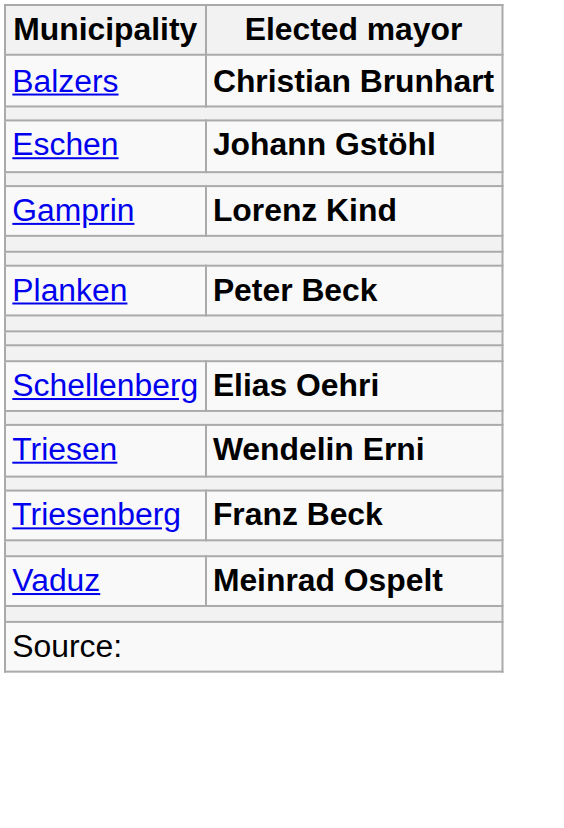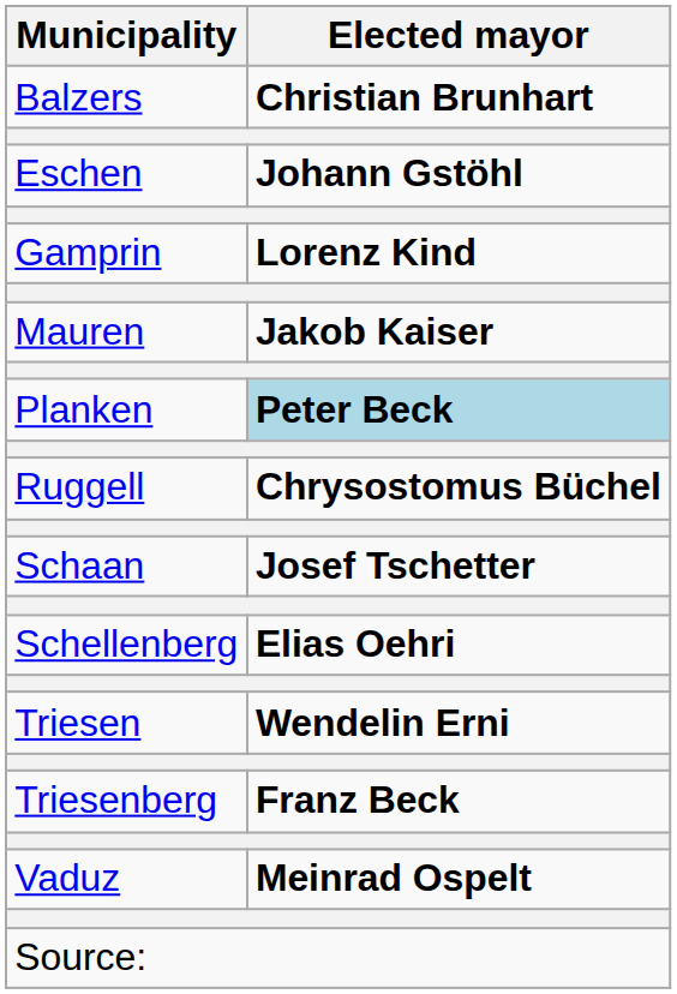+ row: Mauren | Jakob Kaiser
Planken | Elected mayor: no background -> lightblue background
+ row: Ruggell | Chrysostomus Büchel
+ row: Schaan | Josef Tschetter
